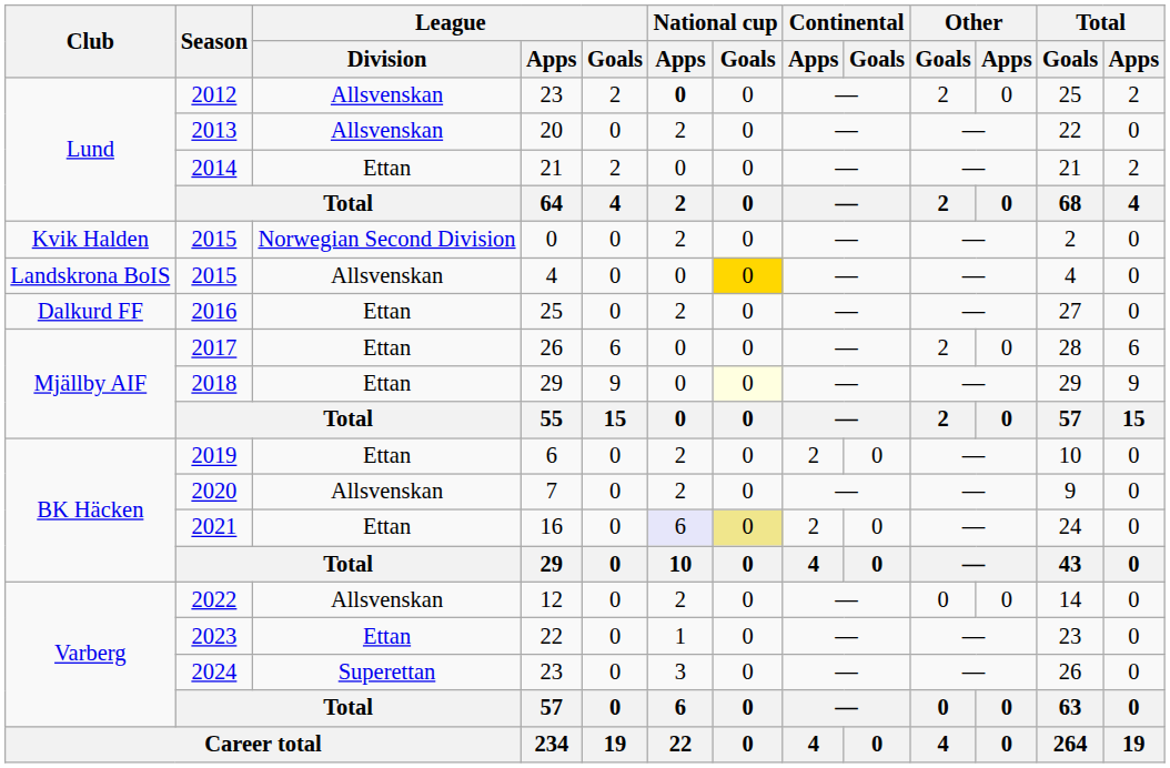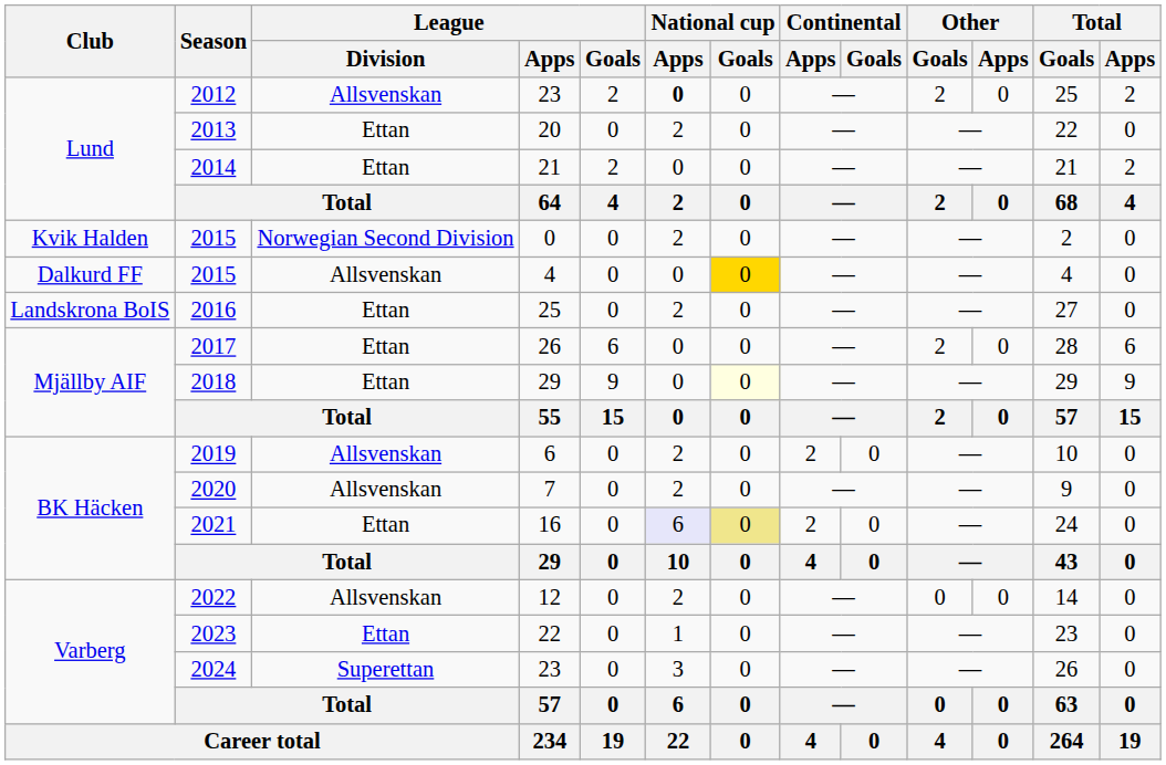2013 | League / Division: Allsvenskan -> Ettan
2015 / 4 | Club: Landskrona BoIS -> Dalkurd FF
2016 | Club: Dalkurd FF -> Landskrona BoIS
2019 | League / Division: Ettan -> Allsvenskan
